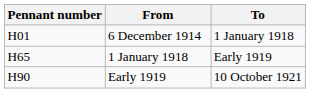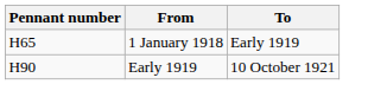- row: H01 | 6 December 1914 | 1 January 1918
